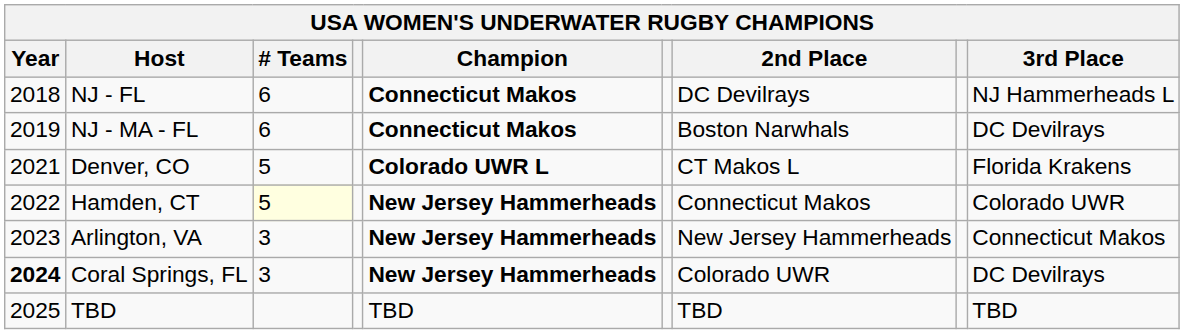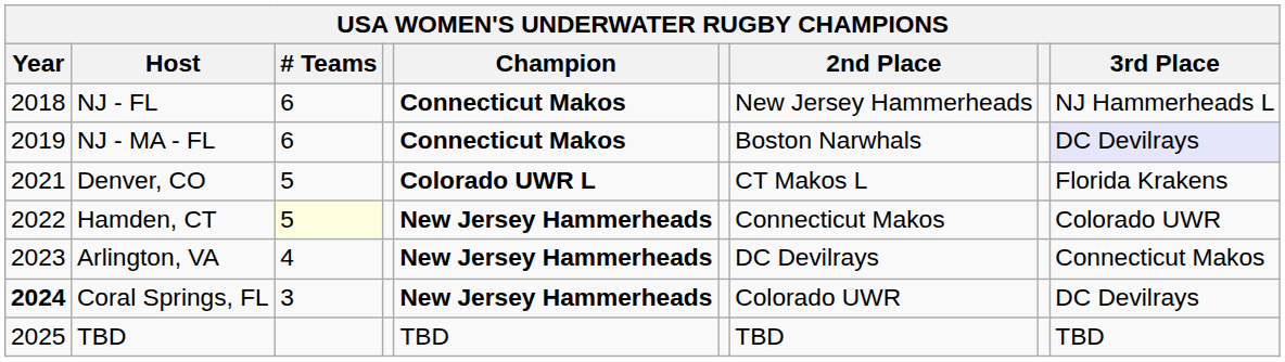NJ - FL | 2nd Place: DC Devilrays -> New Jersey Hammerheads
NJ - MA - FL | 3rd Place: no background -> lavender background
Arlington, VA | # Teams: 3 -> 4
Arlington, VA | 2nd Place: New Jersey Hammerheads -> DC Devilrays
